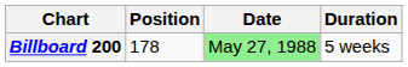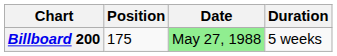Billboard 200 | Position: 178 -> 175
